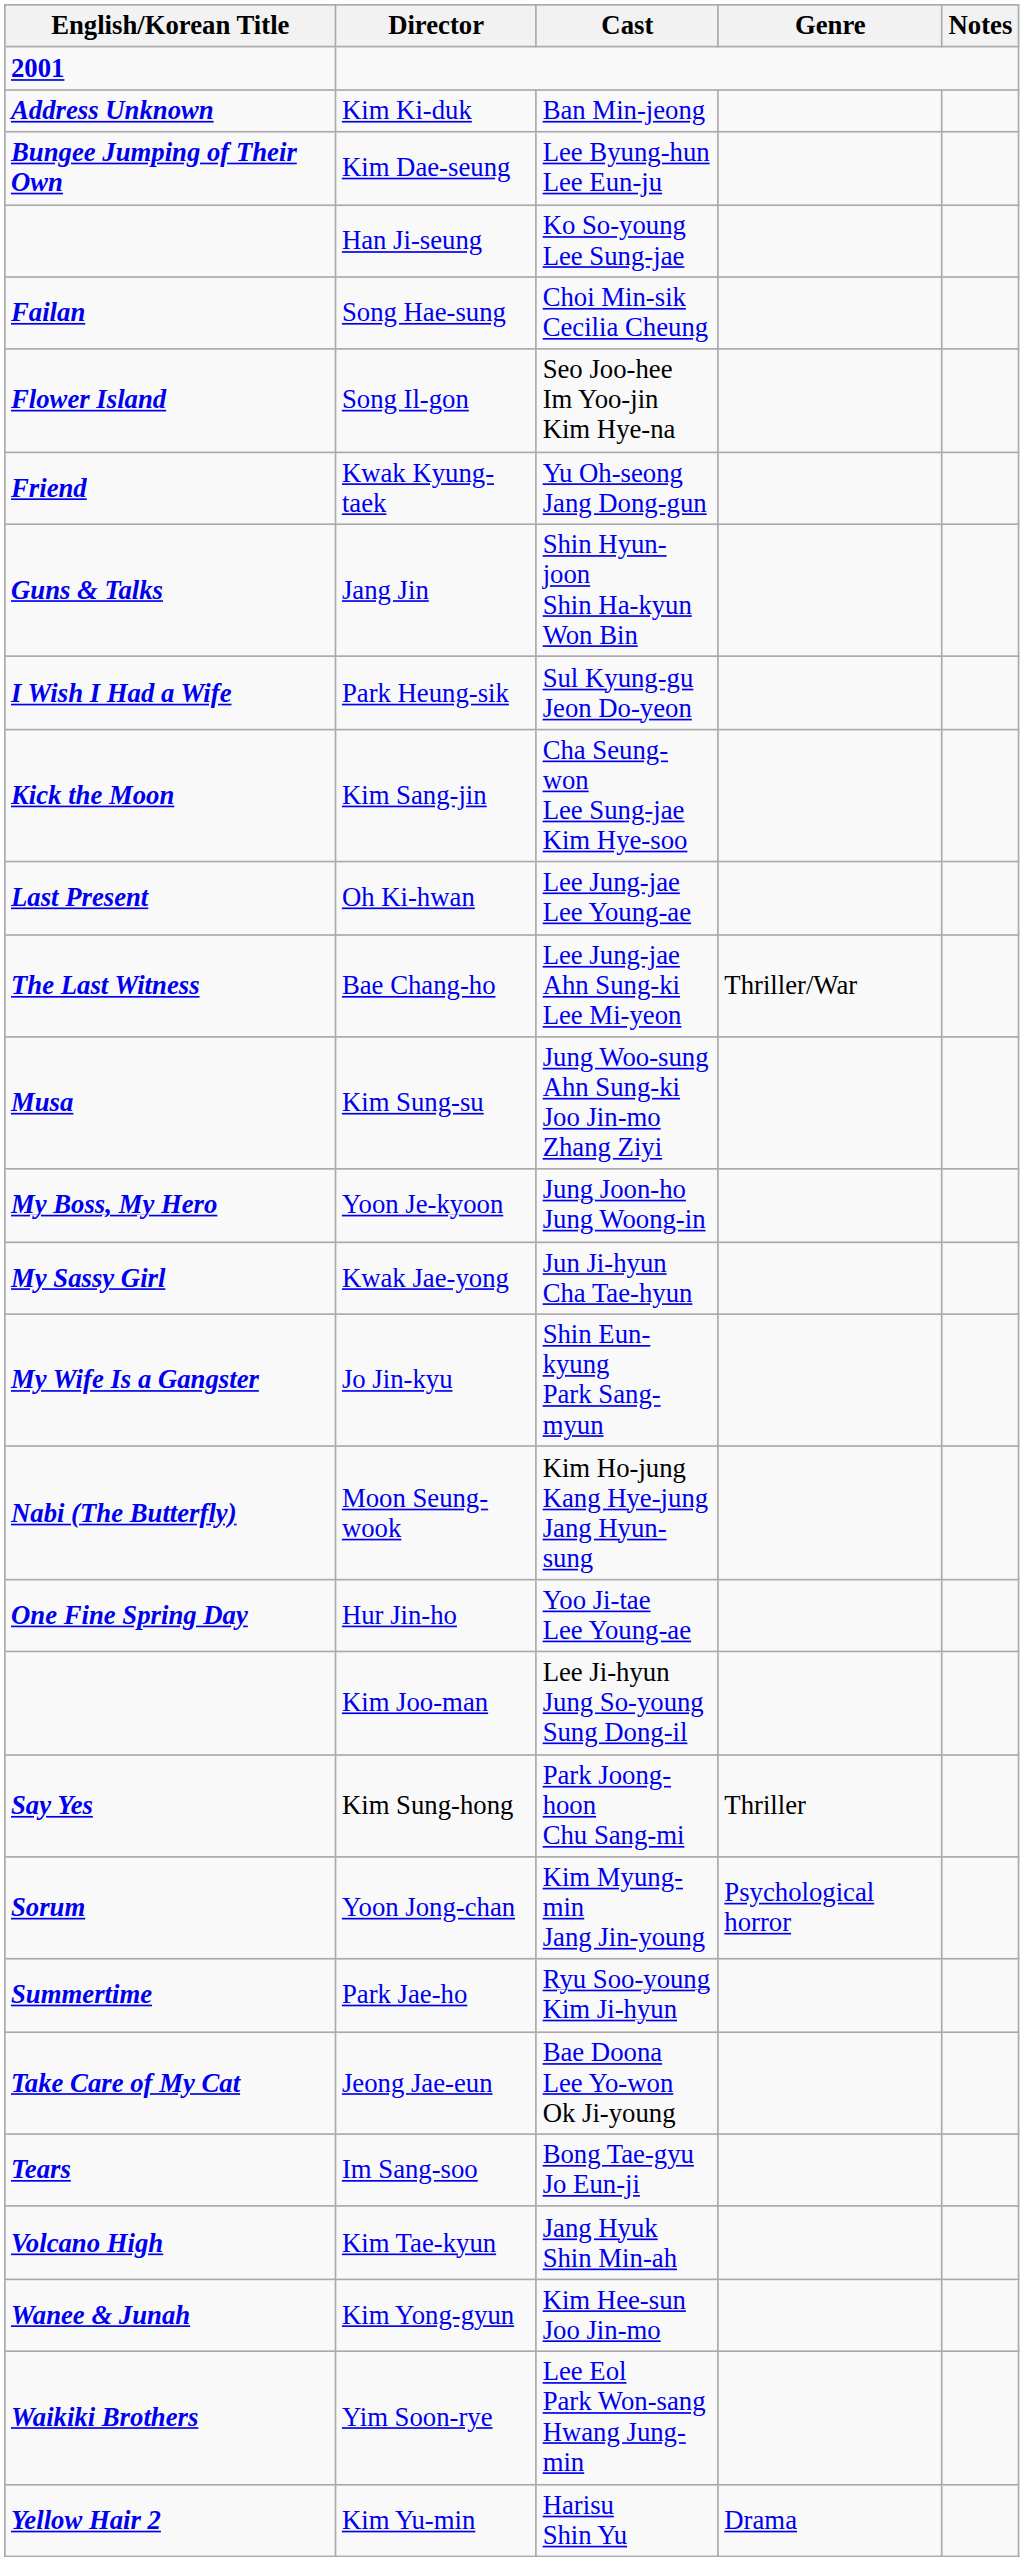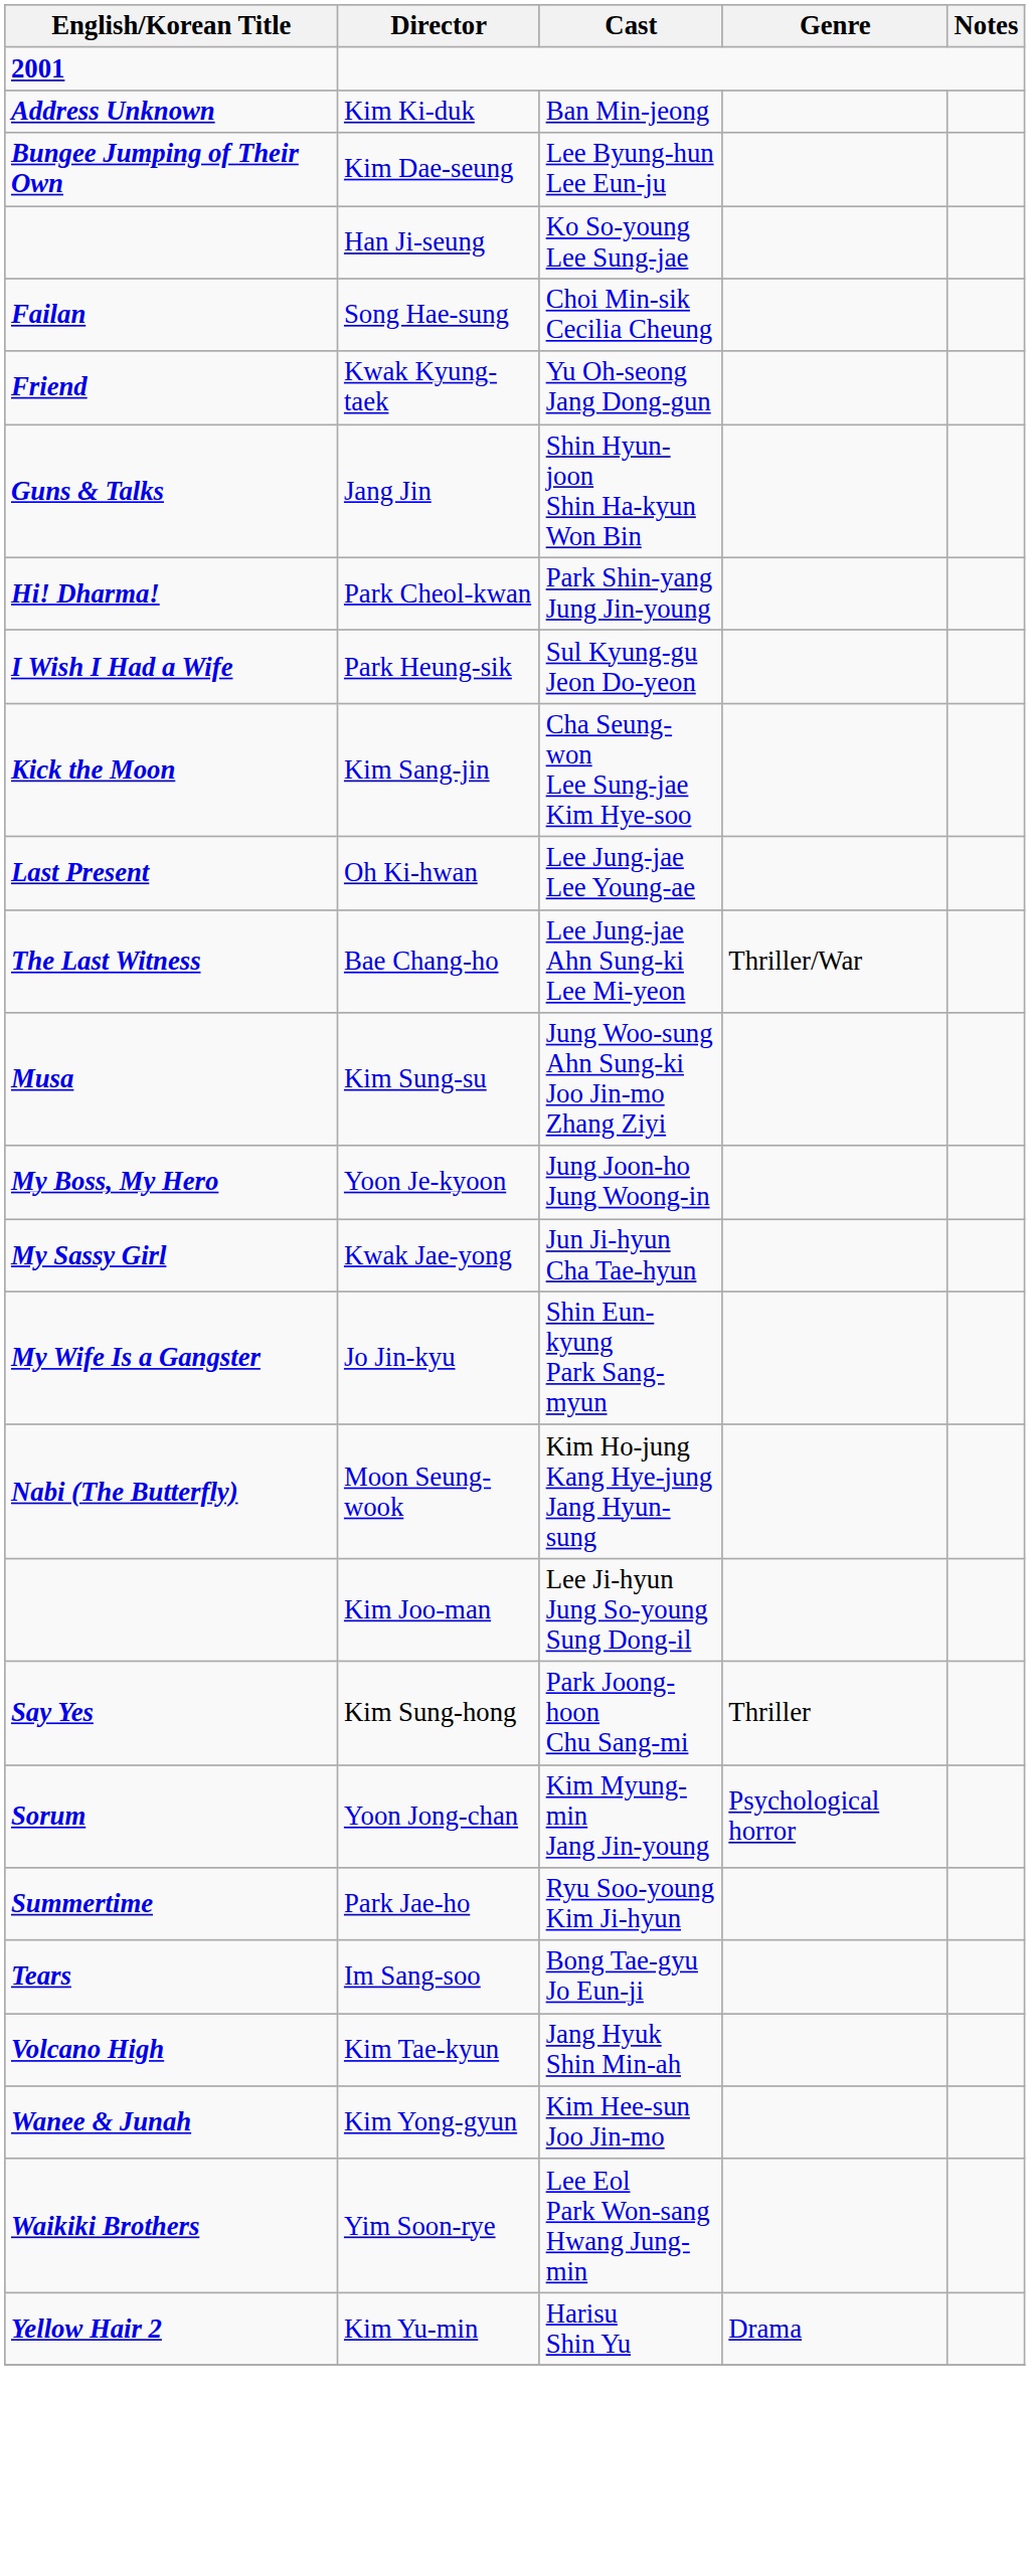- row: Flower Island | Song Il-gon | Seo Joo-hee Im Yoo-jin Kim Hye-na
+ row: Hi! Dharma! | Park Cheol-kwan | Park Shin-yang Jung Jin-young
- row: One Fine Spring Day | Hur Jin-ho | Yoo Ji-tae Lee Young-ae
- row: Take Care of My Cat | Jeong Jae-eun | Bae Doona Lee Yo-won Ok Ji-young
